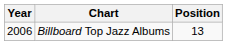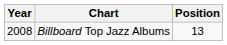Billboard Top Jazz Albums | Year: 2006 -> 2008
